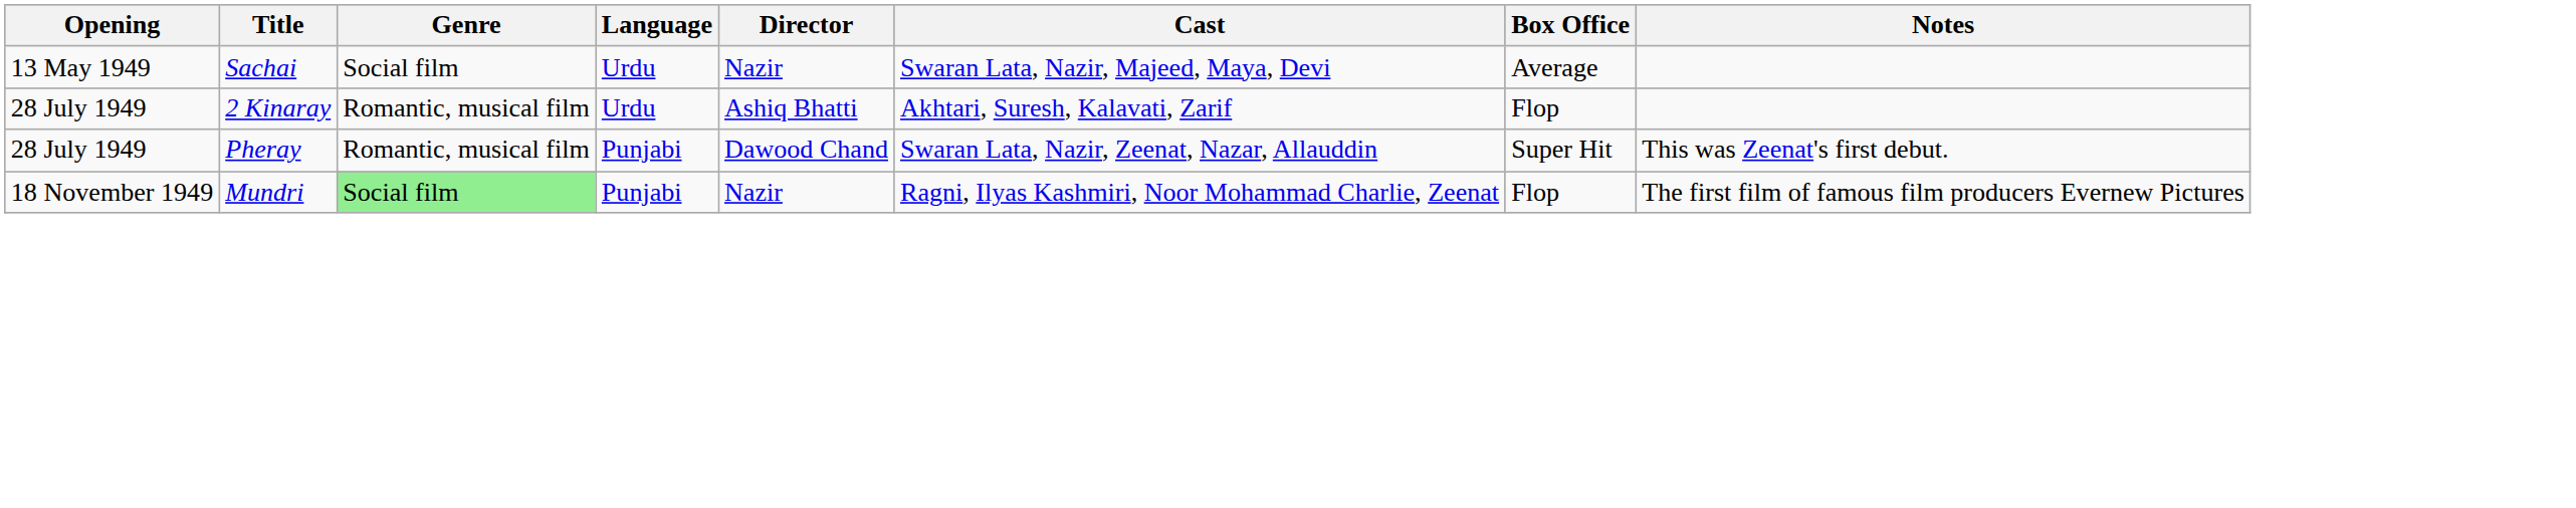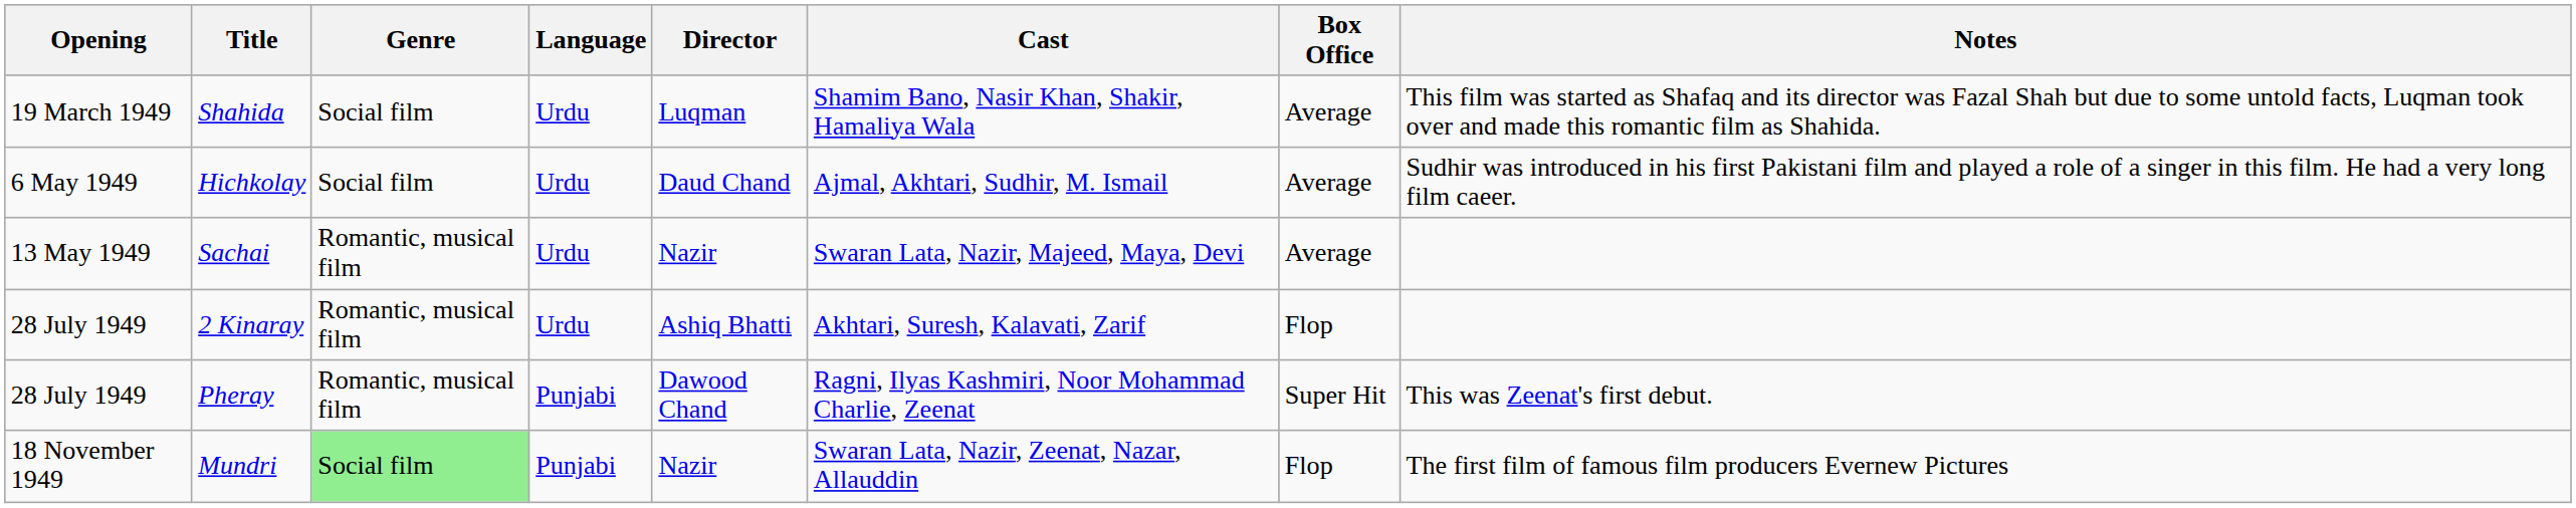+ row: 19 March 1949 | Shahida | Social film | Urdu | Luqman | Shamim Bano, Nasir Khan, Shakir, Hamaliya Wala | Average | This film was started as Shafaq and its director was Fazal Shah but due to some untold facts, Luqman took over and made this romantic film as Shahida.
+ row: 6 May 1949 | Hichkolay | Social film | Urdu | Daud Chand | Ajmal, Akhtari, Sudhir, M. Ismail | Average | Sudhir was introduced in his first Pakistani film and played a role of a singer in this film. He had a very long film caeer.
Sachai | Genre: Social film -> Romantic, musical film
Pheray | Cast: Swaran Lata, Nazir, Zeenat, Nazar, Allauddin -> Ragni, Ilyas Kashmiri, Noor Mohammad Charlie, Zeenat
Mundri | Cast: Ragni, Ilyas Kashmiri, Noor Mohammad Charlie, Zeenat -> Swaran Lata, Nazir, Zeenat, Nazar, Allauddin
